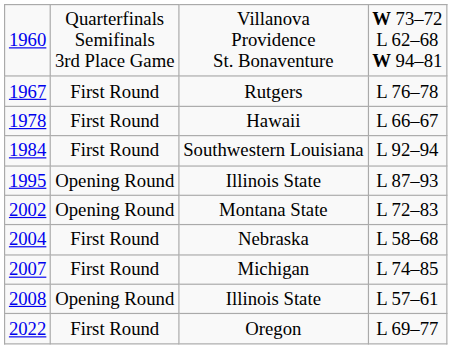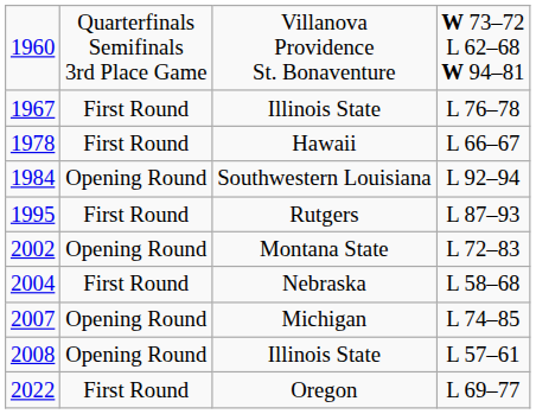1967 | column 3: Rutgers -> Illinois State
1984 | column 2: First Round -> Opening Round
1995 | column 2: Opening Round -> First Round
1995 | column 3: Illinois State -> Rutgers
2007 | column 2: First Round -> Opening Round
